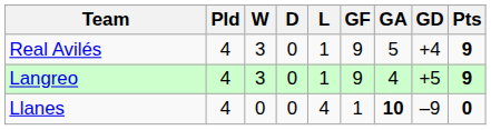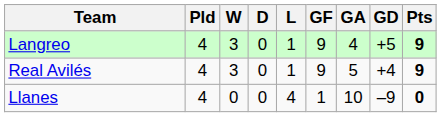rows swapped: Langreo <-> Real Avilés
Llanes | GA: bold -> normal
